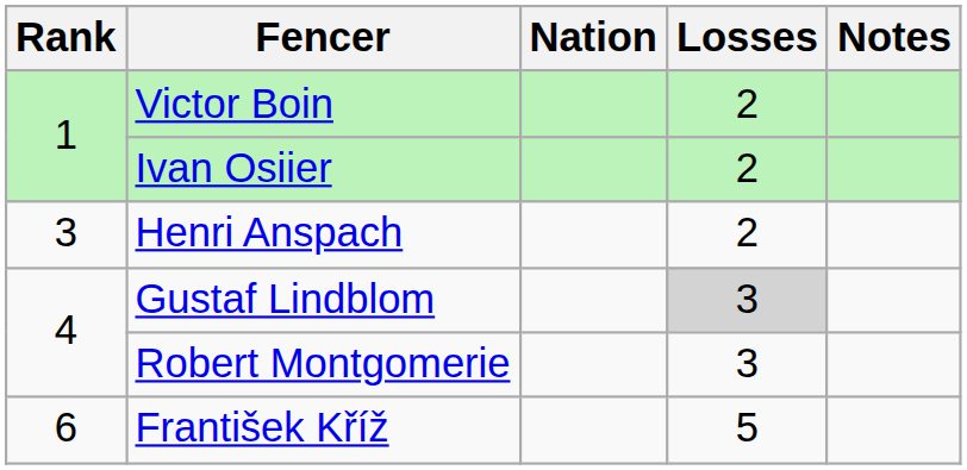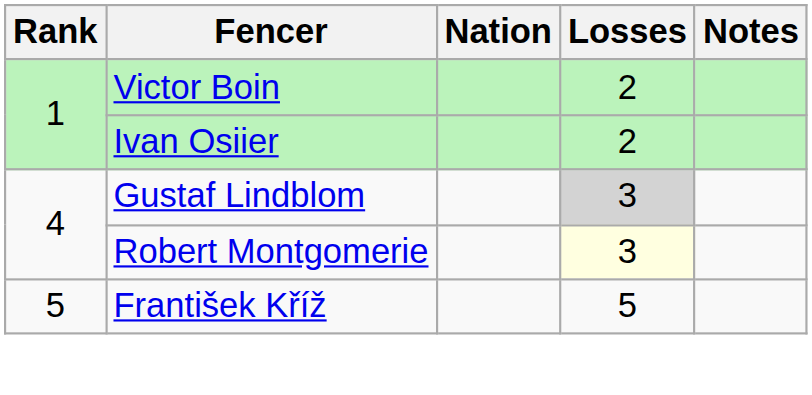- row: 3 | Henri Anspach | 2
Robert Montgomerie | Losses: no background -> lightyellow background
František Kříž | Rank: 6 -> 5
